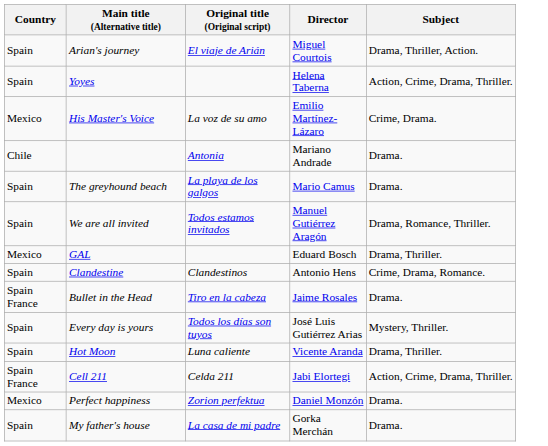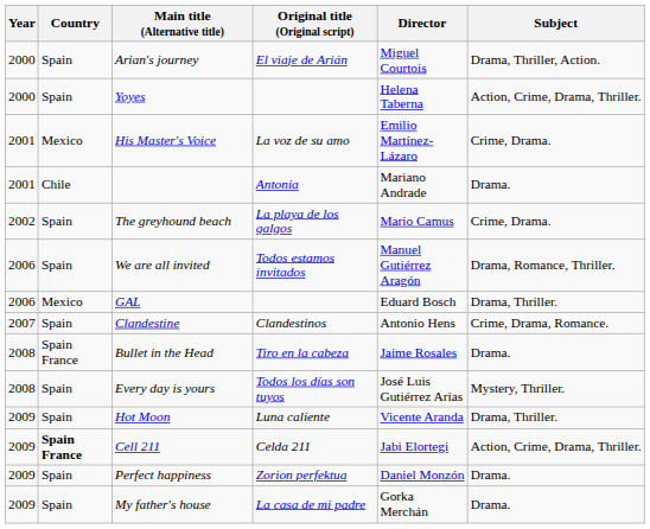+ column: Year | 2000 | 2000 | 2001 | 2001 | 2002 | 2006 | 2006 | 2007 | 2008 | 2008 | 2009 | 2009 | 2009 | 2009
The greyhound beach | Subject: Drama. -> Crime, Drama.
Cell 211 | Country: normal -> bold
Perfect happiness | Country: Mexico -> Spain
